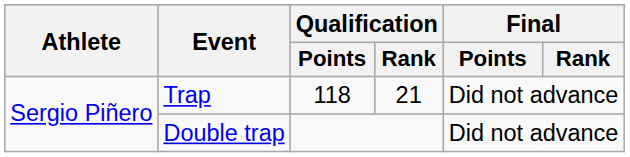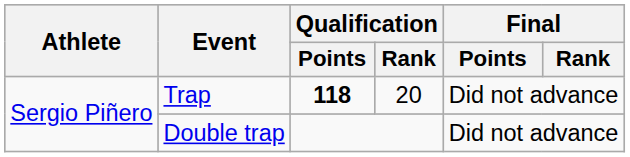Trap | Qualification / Points: normal -> bold
Trap | Qualification / Rank: 21 -> 20
